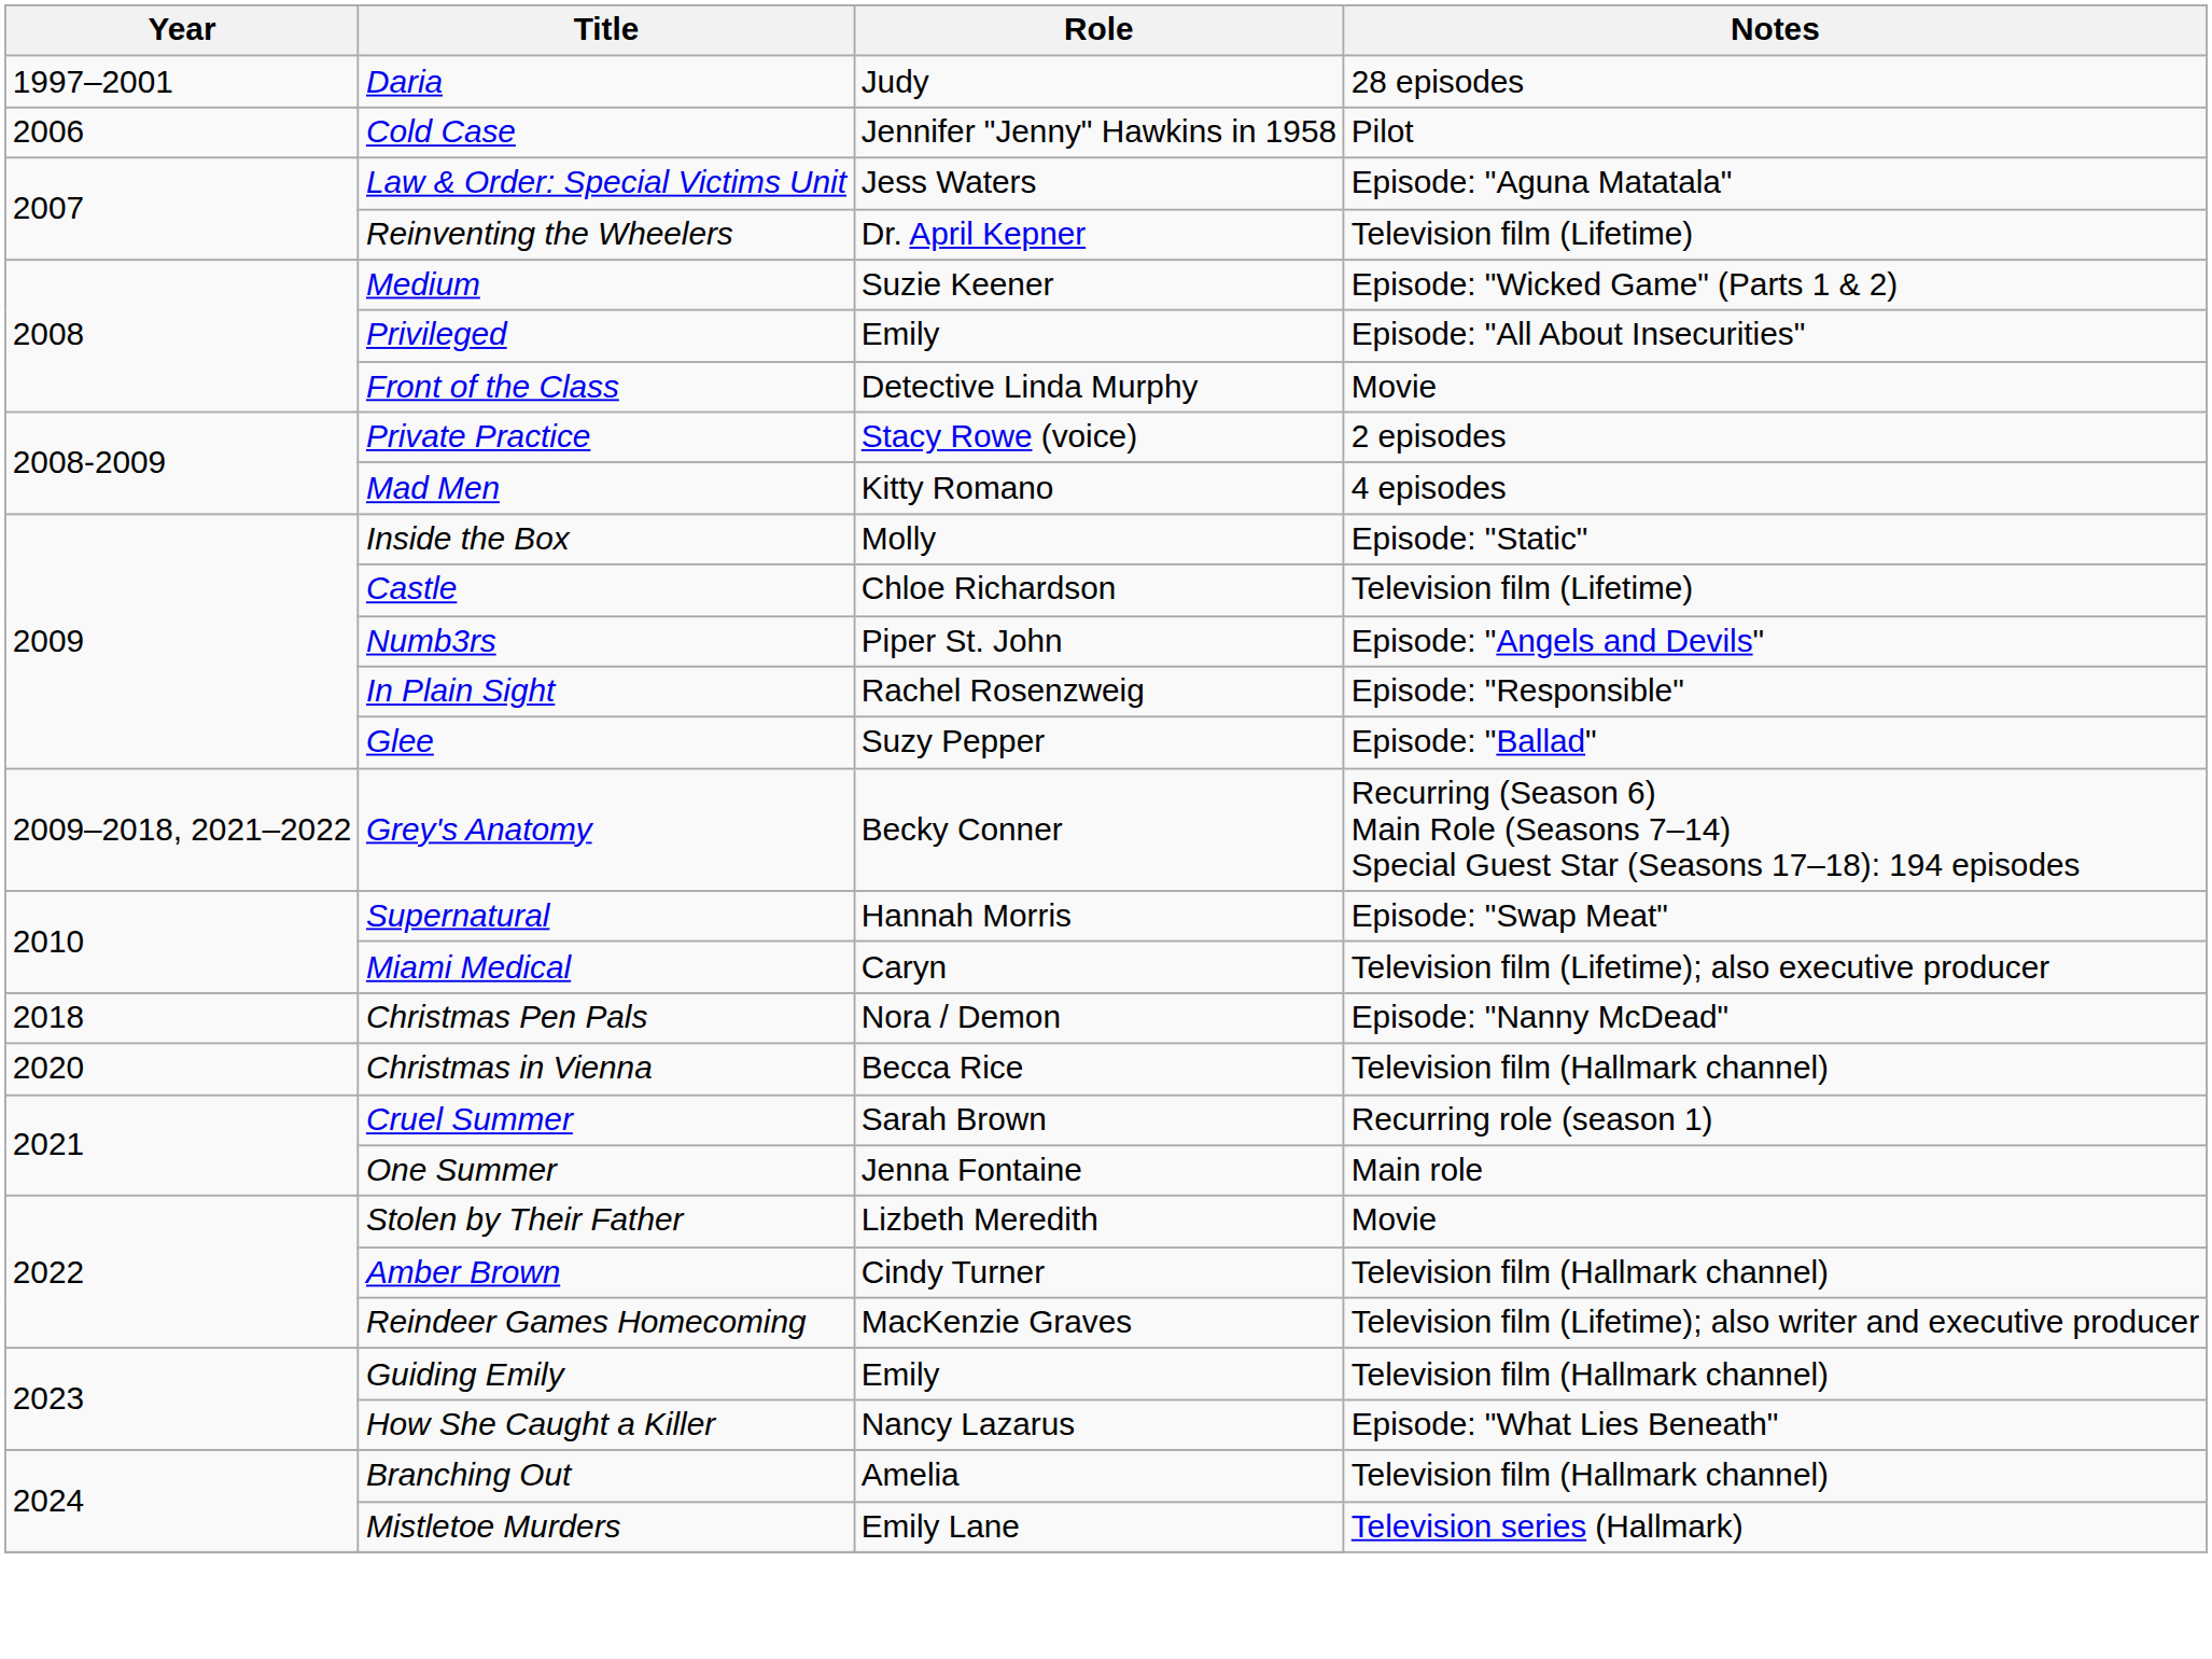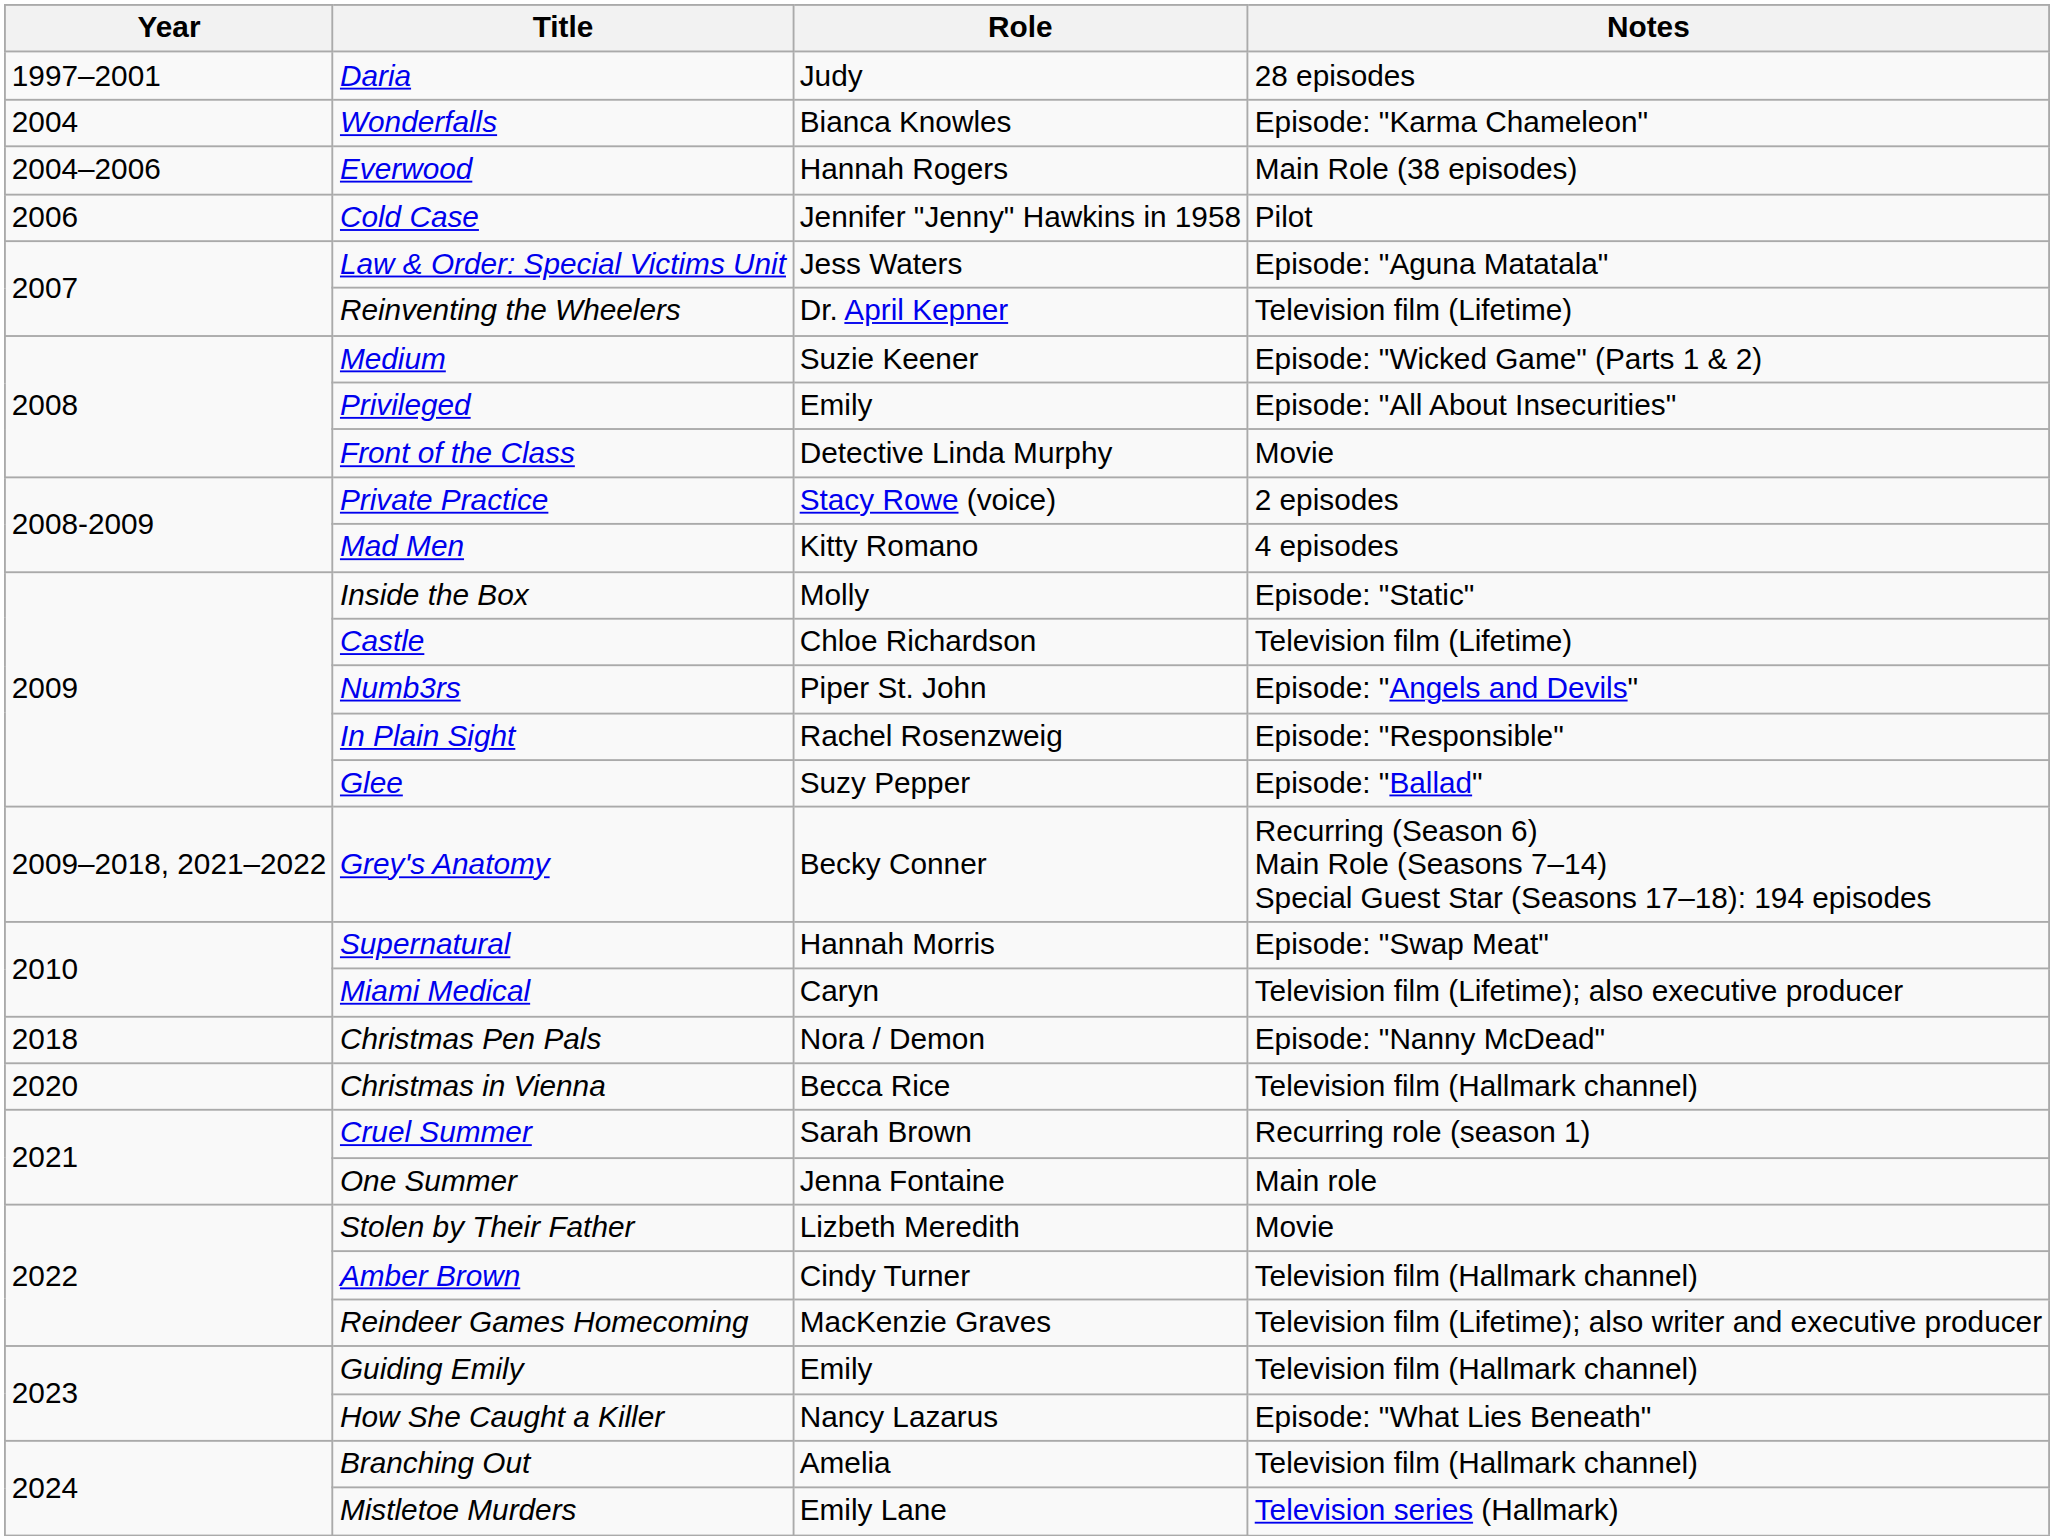+ row: 2004 | Wonderfalls | Bianca Knowles | Episode: "Karma Chameleon"
+ row: 2004–2006 | Everwood | Hannah Rogers | Main Role (38 episodes)
